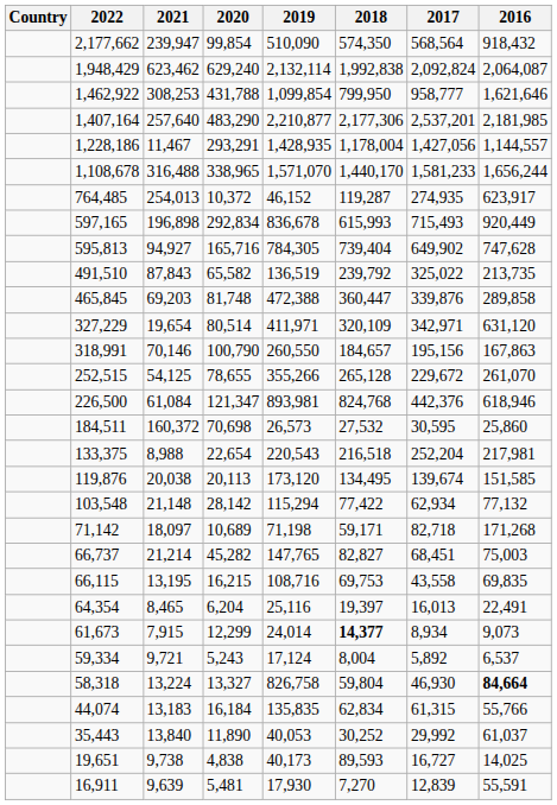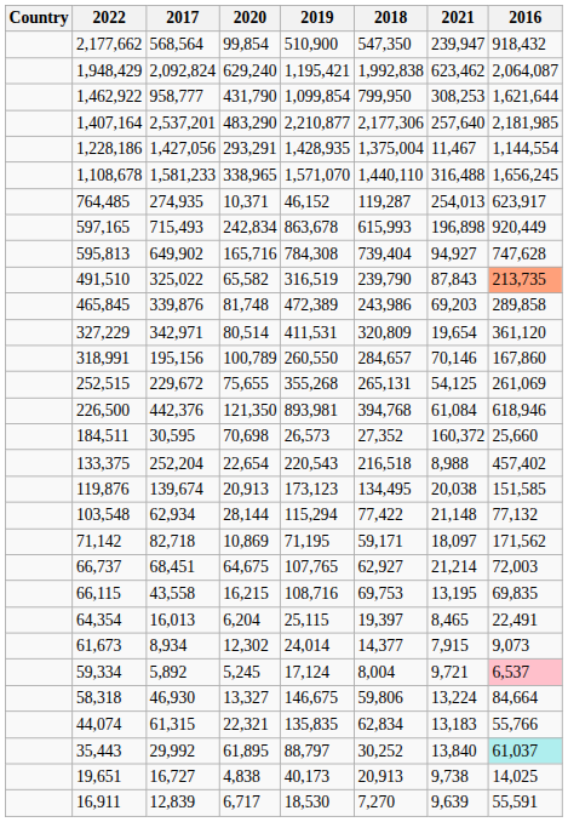columns swapped: 2021 <-> 2017
2,177,662 | 2019: 510,090 -> 510,900
2,177,662 | 2018: 574,350 -> 547,350
1,948,429 | 2019: 2,132,114 -> 1,195,421
1,462,922 | 2020: 431,788 -> 431,790
1,462,922 | 2016: 1,621,646 -> 1,621,644
1,228,186 | 2018: 1,178,004 -> 1,375,004
1,228,186 | 2016: 1,144,557 -> 1,144,554
1,108,678 | 2018: 1,440,170 -> 1,440,110
1,108,678 | 2016: 1,656,244 -> 1,656,245
764,485 | 2020: 10,372 -> 10,371
597,165 | 2020: 292,834 -> 242,834
597,165 | 2019: 836,678 -> 863,678
595,813 | 2019: 784,305 -> 784,308
491,510 | 2019: 136,519 -> 316,519
491,510 | 2018: 239,792 -> 239,790
491,510 | 2016: no background -> lightsalmon background
465,845 | 2019: 472,388 -> 472,389
465,845 | 2018: 360,447 -> 243,986
327,229 | 2019: 411,971 -> 411,531
327,229 | 2018: 320,109 -> 320,809
327,229 | 2016: 631,120 -> 361,120
318,991 | 2020: 100,790 -> 100,789
318,991 | 2018: 184,657 -> 284,657
318,991 | 2016: 167,863 -> 167,860
252,515 | 2020: 78,655 -> 75,655
252,515 | 2019: 355,266 -> 355,268
252,515 | 2018: 265,128 -> 265,131
252,515 | 2016: 261,070 -> 261,069
226,500 | 2020: 121,347 -> 121,350
226,500 | 2018: 824,768 -> 394,768
184,511 | 2018: 27,532 -> 27,352
184,511 | 2016: 25,860 -> 25,660
133,375 | 2016: 217,981 -> 457,402
119,876 | 2020: 20,113 -> 20,913
119,876 | 2019: 173,120 -> 173,123
103,548 | 2020: 28,142 -> 28,144
71,142 | 2020: 10,689 -> 10,869
71,142 | 2019: 71,198 -> 71,195
71,142 | 2016: 171,268 -> 171,562
66,737 | 2020: 45,282 -> 64,675
66,737 | 2019: 147,765 -> 107,765
66,737 | 2018: 82,827 -> 62,927
66,737 | 2016: 75,003 -> 72,003
64,354 | 2019: 25,116 -> 25,115
61,673 | 2020: 12,299 -> 12,302
61,673 | 2018: bold -> normal
59,334 | 2020: 5,243 -> 5,245
59,334 | 2016: no background -> pink background
58,318 | 2019: 826,758 -> 146,675
58,318 | 2018: 59,804 -> 59,806
58,318 | 2016: bold -> normal
44,074 | 2020: 16,184 -> 22,321
35,443 | 2020: 11,890 -> 61,895
35,443 | 2019: 40,053 -> 88,797
35,443 | 2016: no background -> paleturquoise background
19,651 | 2018: 89,593 -> 20,913
16,911 | 2020: 5,481 -> 6,717
16,911 | 2019: 17,930 -> 18,530
